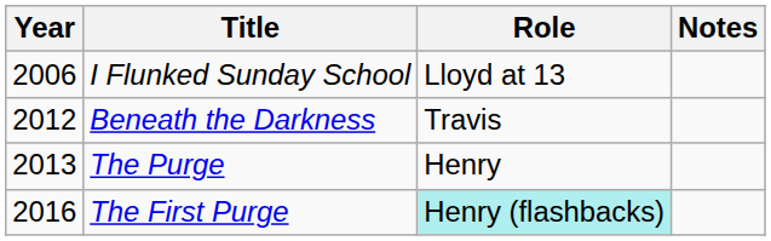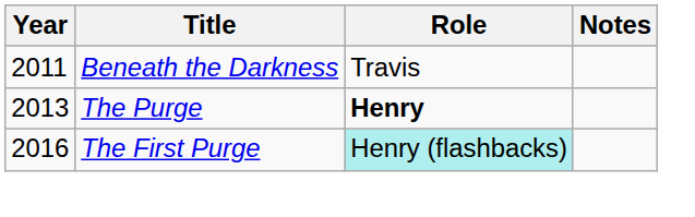- row: 2006 | I Flunked Sunday School | Lloyd at 13
Beneath the Darkness | Year: 2012 -> 2011
The Purge | Role: normal -> bold
